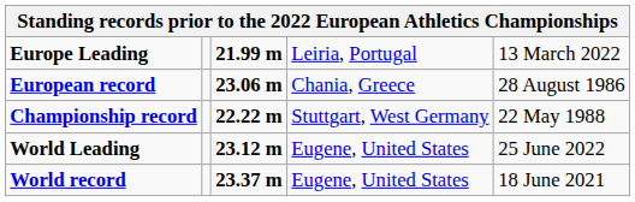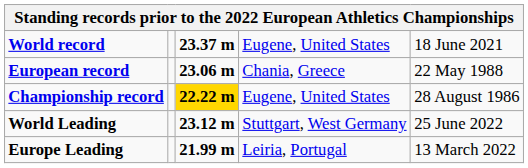rows swapped: World record <-> Europe Leading
European record | column 5: 28 August 1986 -> 22 May 1988
Championship record | column 3: no background -> gold background
Championship record | column 4: Stuttgart, West Germany -> Eugene, United States
Championship record | column 5: 22 May 1988 -> 28 August 1986
World Leading | column 4: Eugene, United States -> Stuttgart, West Germany
